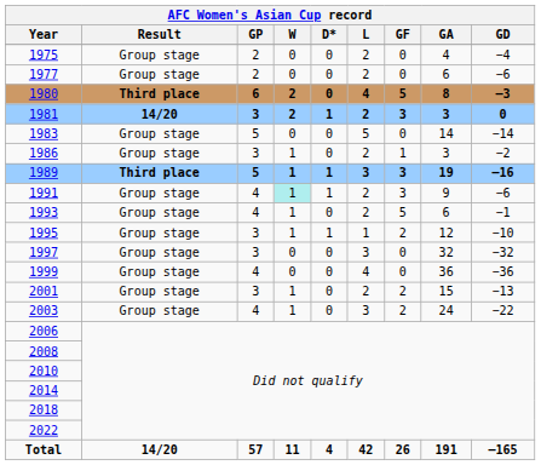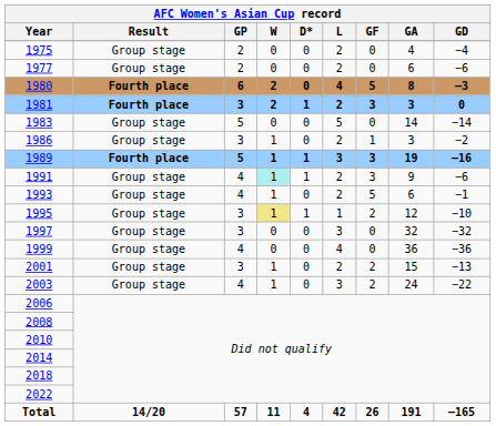1980 | AFC Women's Asian Cup record / Result: Third place -> Fourth place
1981 | AFC Women's Asian Cup record / Result: 14/20 -> Fourth place
1989 | AFC Women's Asian Cup record / Result: Third place -> Fourth place
1995 | AFC Women's Asian Cup record / W: no background -> khaki background
